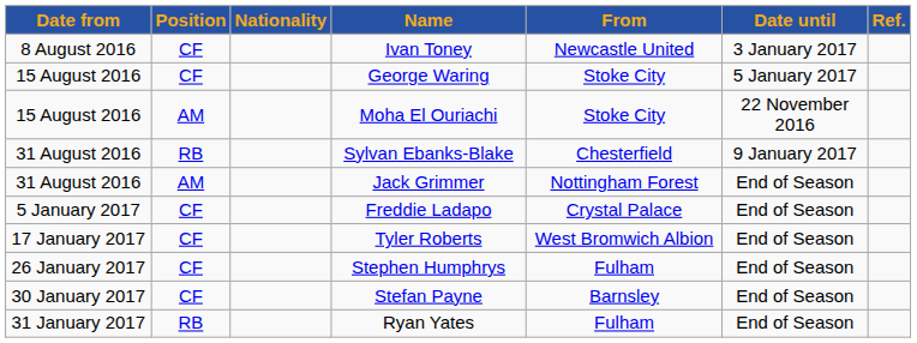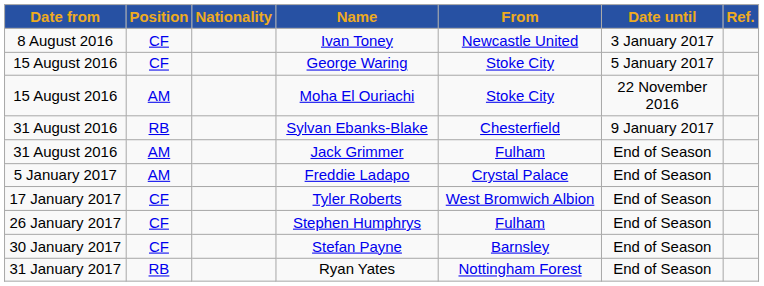Jack Grimmer | From: Nottingham Forest -> Fulham
Freddie Ladapo | Position: CF -> AM
Ryan Yates | From: Fulham -> Nottingham Forest
